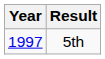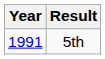5th | Year: 1997 -> 1991
